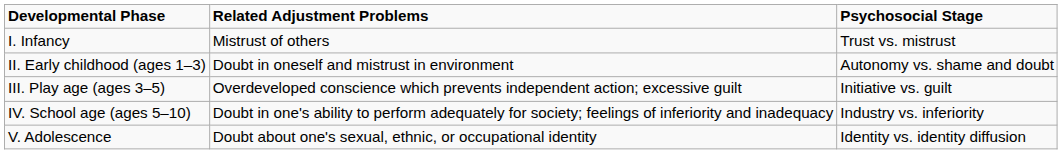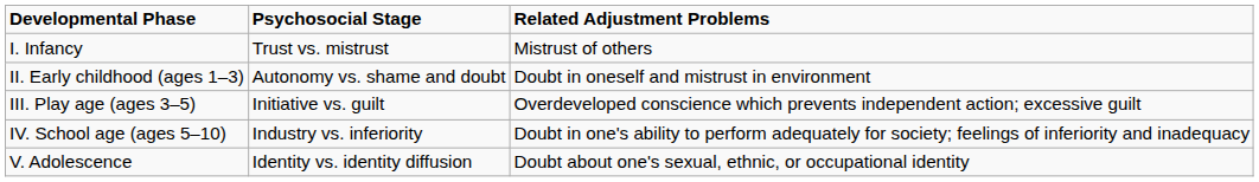columns swapped: Psychosocial Stage <-> Related Adjustment Problems
